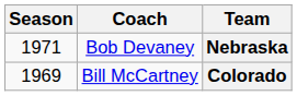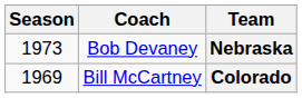Nebraska | Season: 1971 -> 1973
